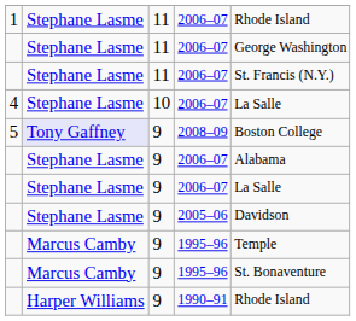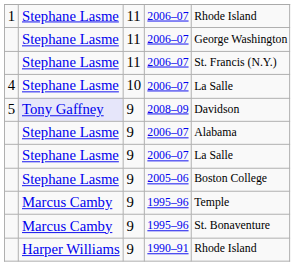2008–09 | column 5: Boston College -> Davidson
2005–06 | column 5: Davidson -> Boston College
